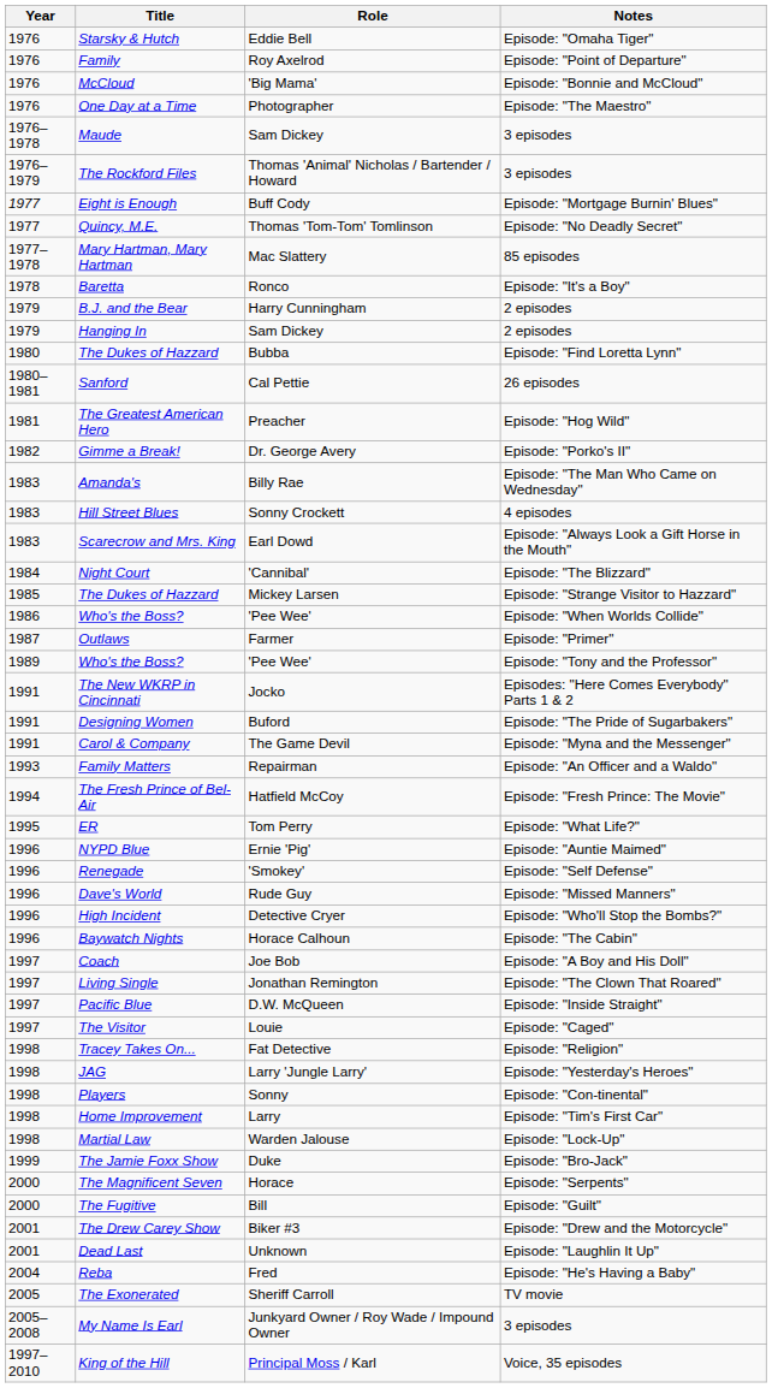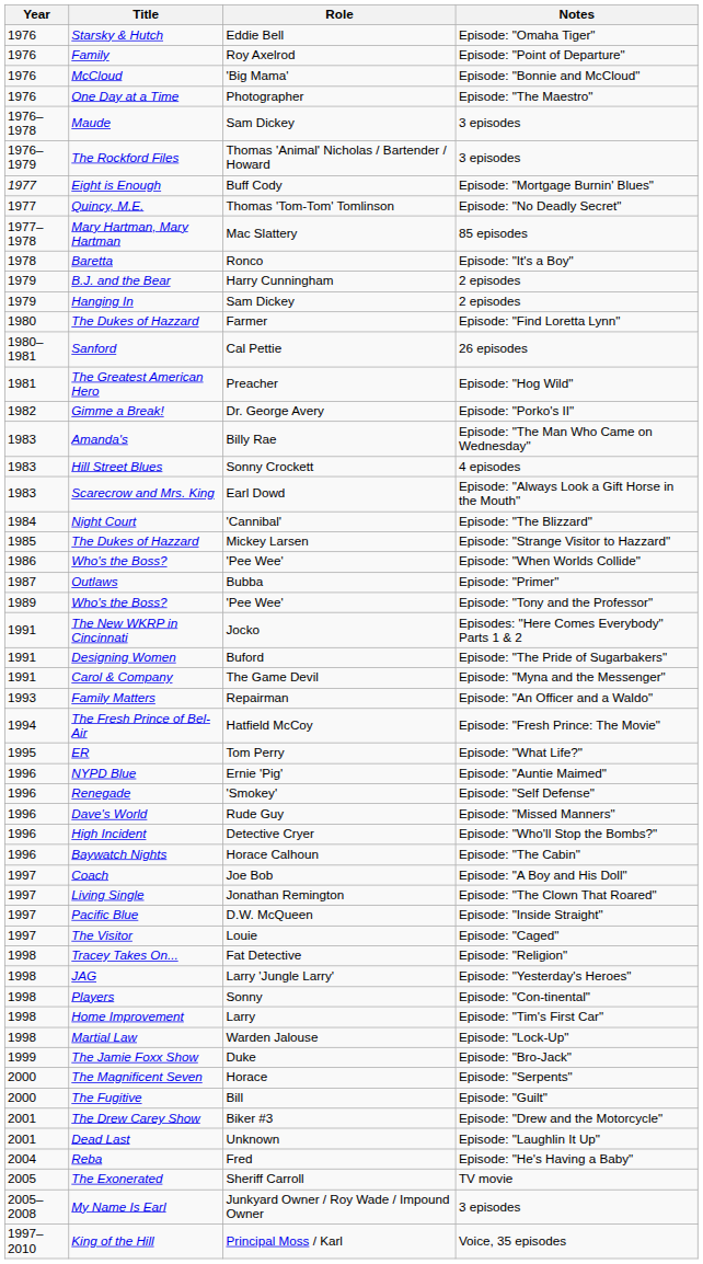The Dukes of Hazzard / Episode: "Find Loretta Lynn" | Role: Bubba -> Farmer
Outlaws | Role: Farmer -> Bubba
